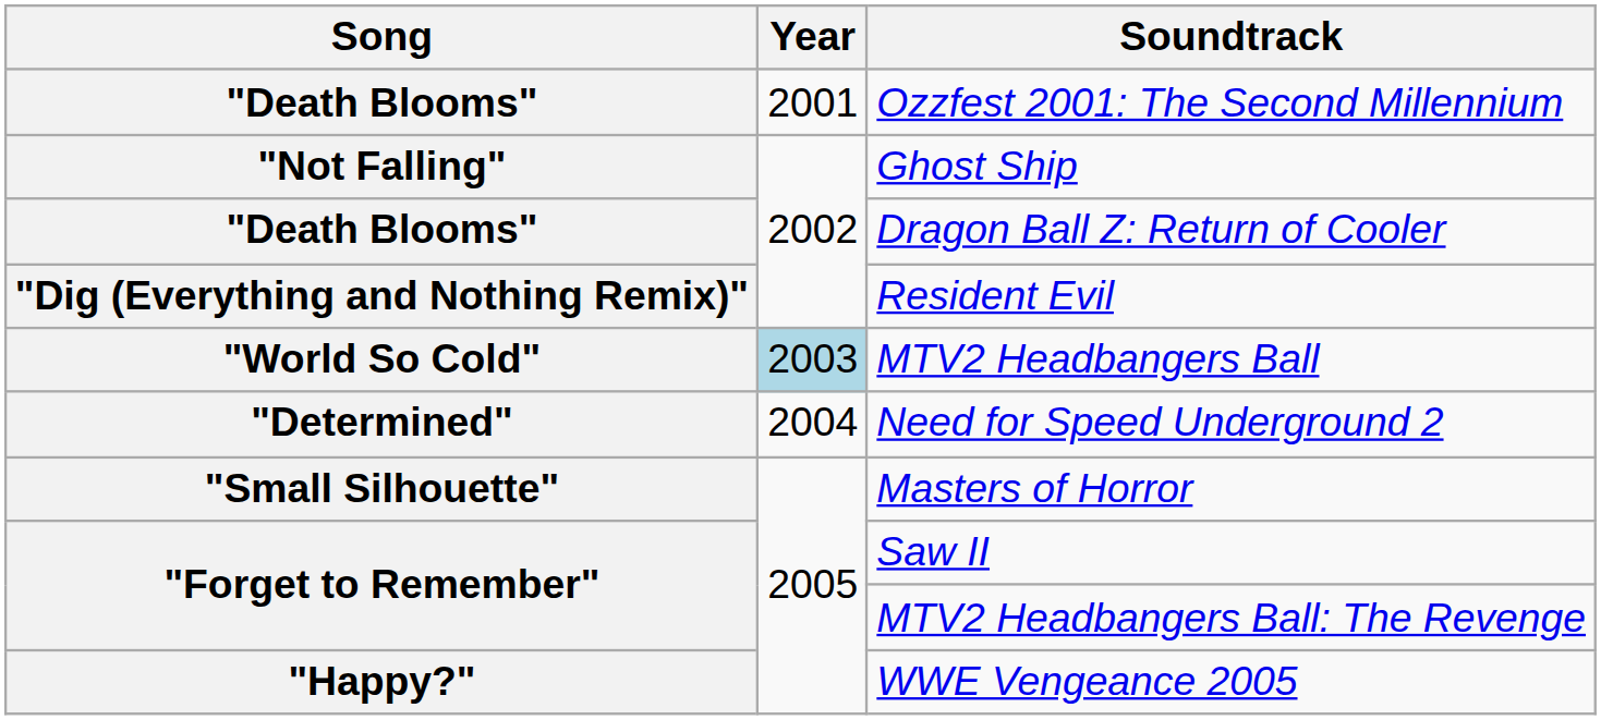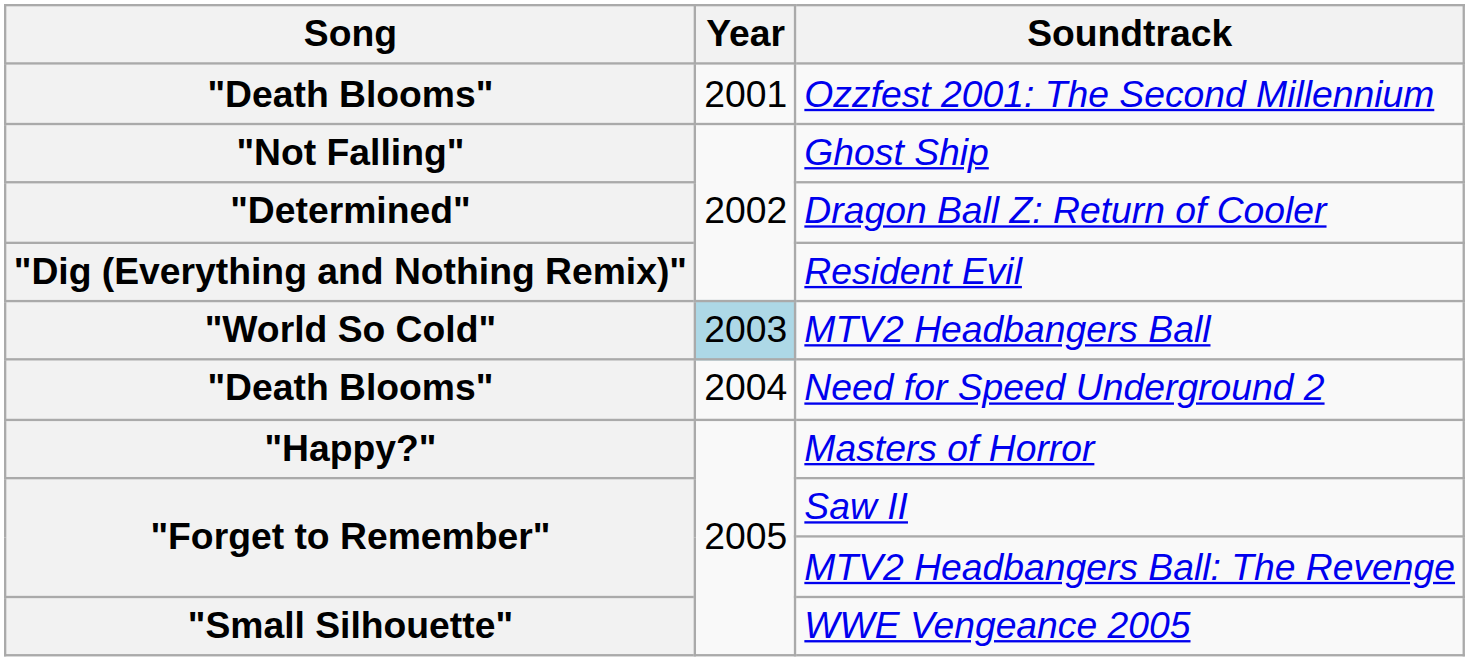Dragon Ball Z: Return of Cooler | Song: "Death Blooms" -> "Determined"
Need for Speed Underground 2 | Song: "Determined" -> "Death Blooms"
Masters of Horror | Song: "Small Silhouette" -> "Happy?"
WWE Vengeance 2005 | Song: "Happy?" -> "Small Silhouette"
